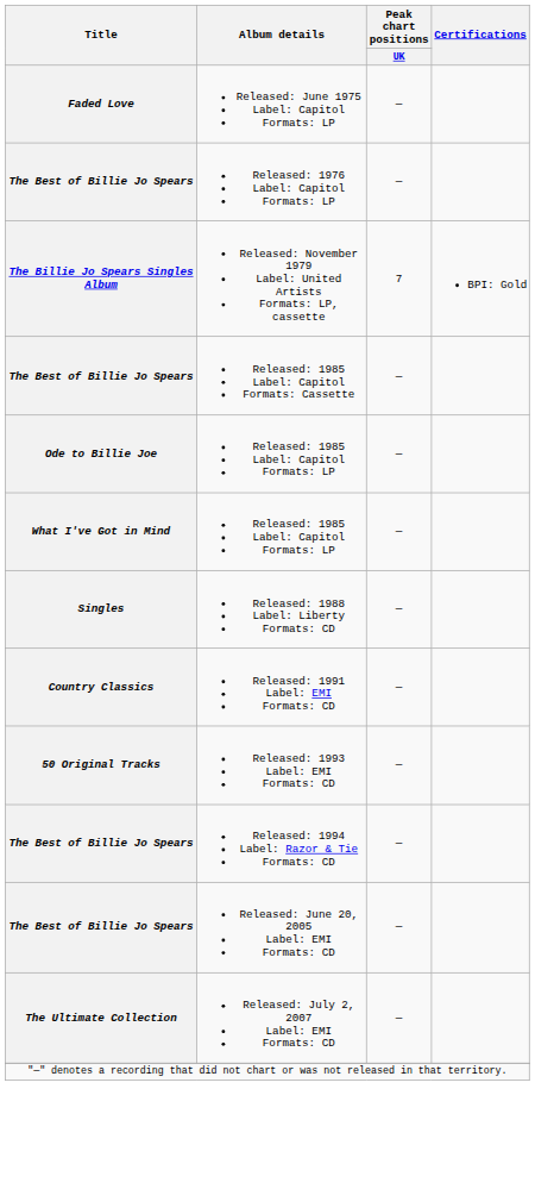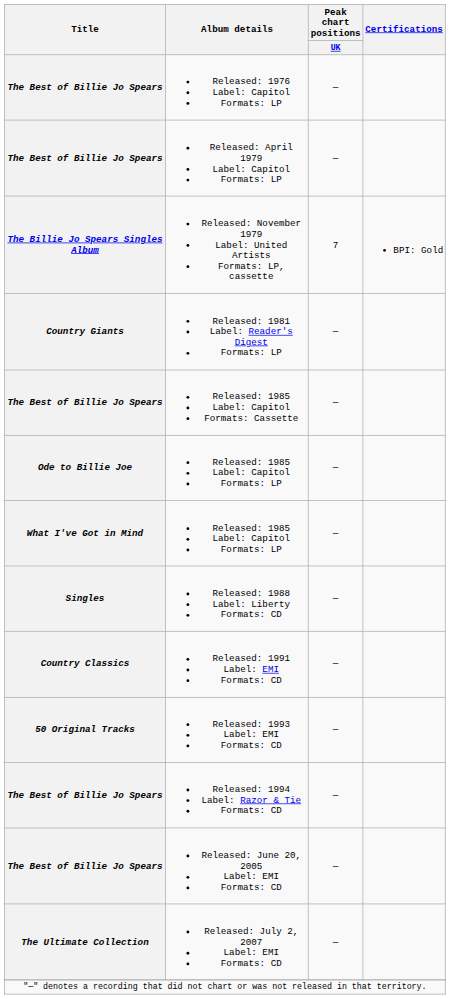- row: Faded Love | Released: June 1975 Label: Capitol Formats: LP | —
+ row: The Best of Billie Jo Spears | Released: April 1979 Label: Capitol Formats: LP | —
+ row: Country Giants | Released: 1981 Label: Reader's Digest Formats: LP | —
